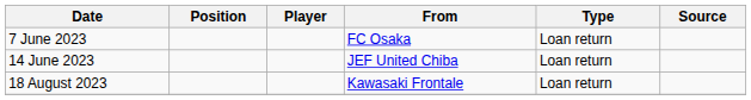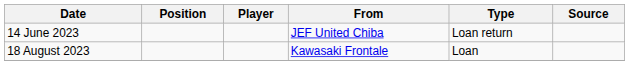- row: 7 June 2023 | FC Osaka | Loan return
18 August 2023 | Type: Loan return -> Loan
